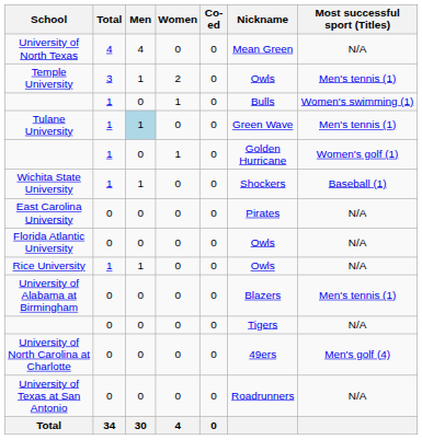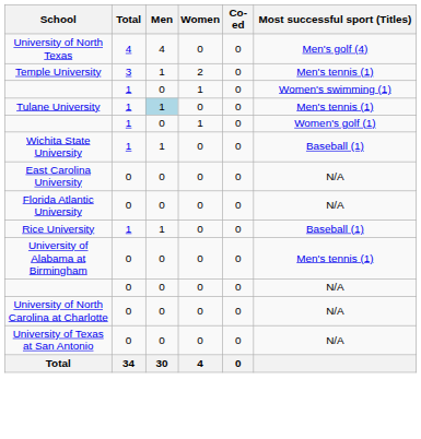- column: Nickname | Mean Green | Owls | Bulls | Green Wave | Golden Hurricane | Shockers | Pirates | Owls | Owls | Blazers | Tigers | 49ers | Roadrunners
University of North Texas | Most successful sport (Titles): N/A -> Men's golf (4)
Rice University | Most successful sport (Titles): N/A -> Baseball (1)
University of North Carolina at Charlotte | Most successful sport (Titles): Men's golf (4) -> N/A
